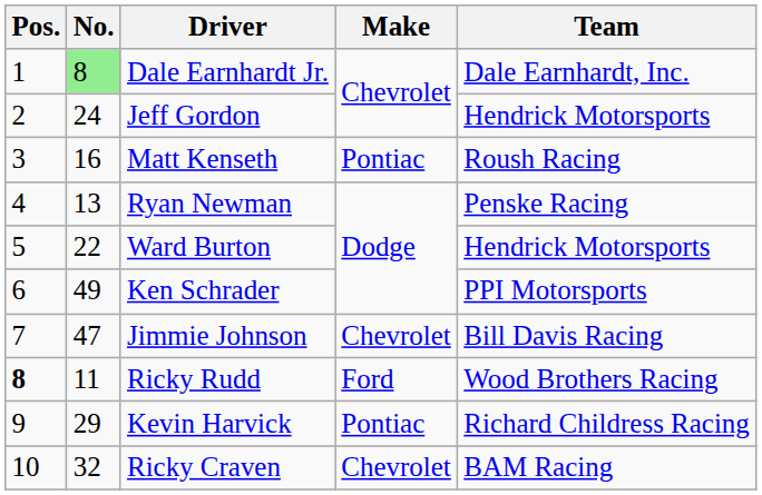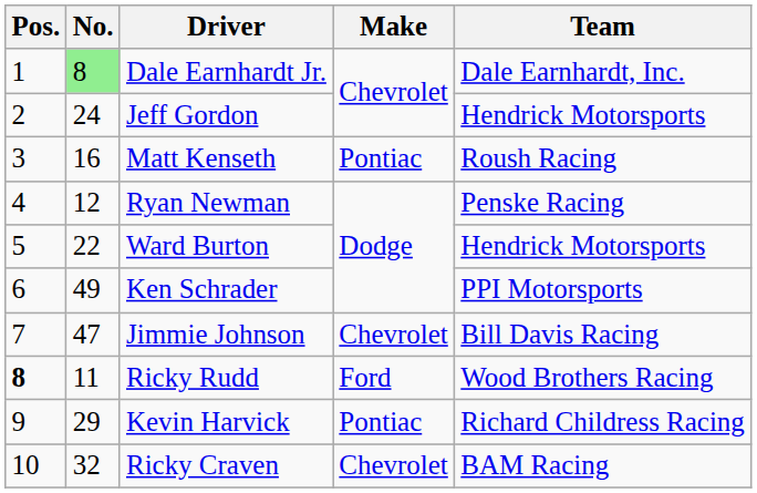Ryan Newman | No.: 13 -> 12
